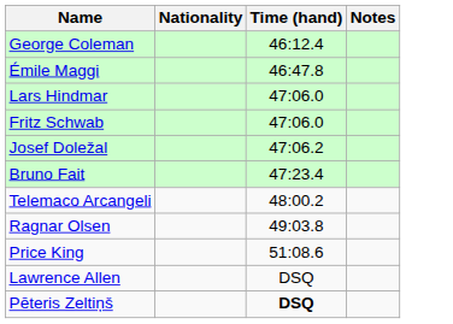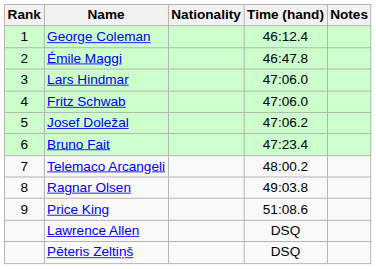+ column: Rank | 1 | 2 | 3 | 4 | 5 | 6 | 7 | 8 | 9
Pēteris Zeltiņš | Time (hand): bold -> normal
